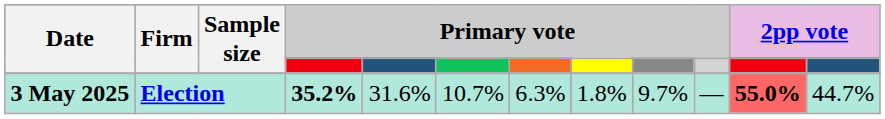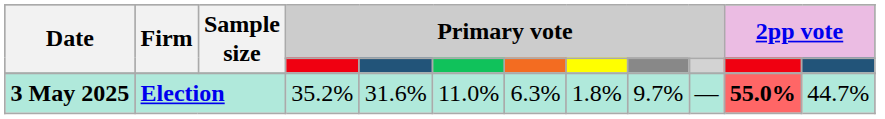3 May 2025 | column 4: bold -> normal
3 May 2025 | column 6: 10.7% -> 11.0%
